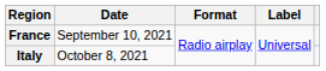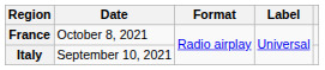France | Date: September 10, 2021 -> October 8, 2021
Italy | Date: October 8, 2021 -> September 10, 2021
